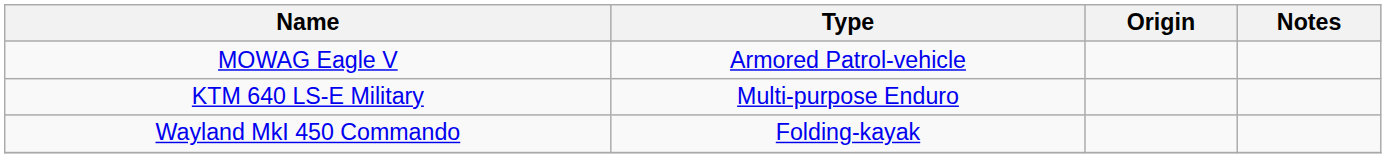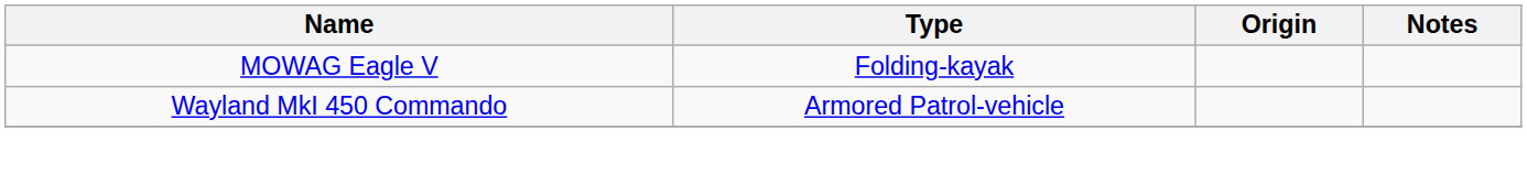MOWAG Eagle V | Type: Armored Patrol-vehicle -> Folding-kayak
- row: KTM 640 LS-E Military | Multi-purpose Enduro
Wayland MkI 450 Commando | Type: Folding-kayak -> Armored Patrol-vehicle
